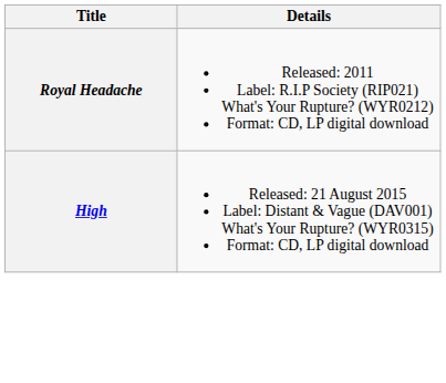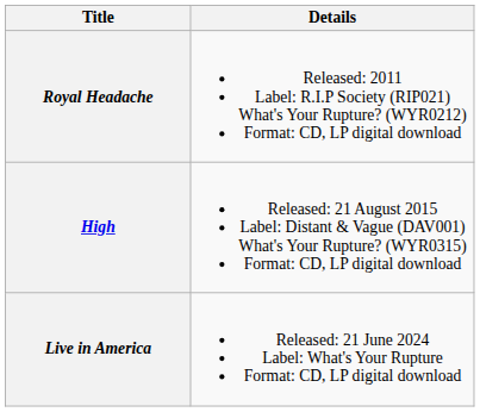+ row: Live in America | Released: 21 June 2024 Label: What's Your Rupture Format: CD, LP digital download
